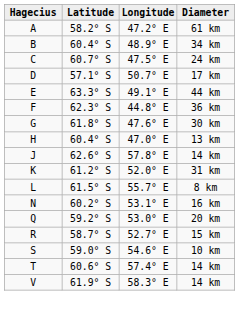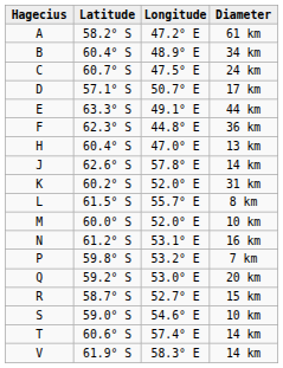- row: G | 61.8° S | 47.6° E | 30 km
K | Latitude: 61.2° S -> 60.2° S
+ row: M | 60.0° S | 52.0° E | 10 km
N | Latitude: 60.2° S -> 61.2° S
+ row: P | 59.8° S | 53.2° E | 7 km
